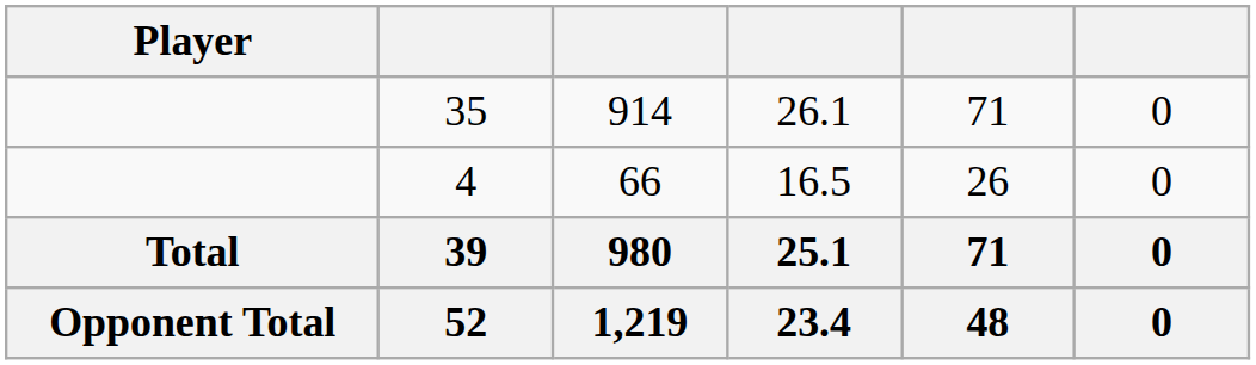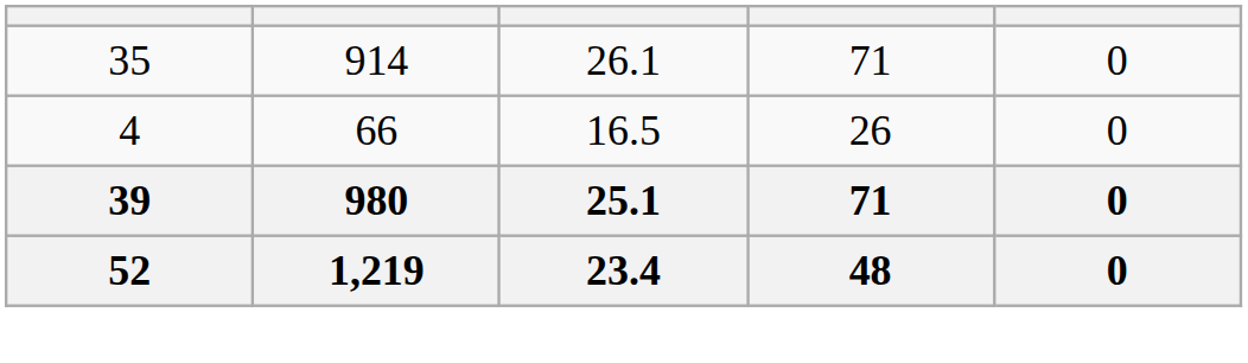- column: Player | Total | Opponent Total
